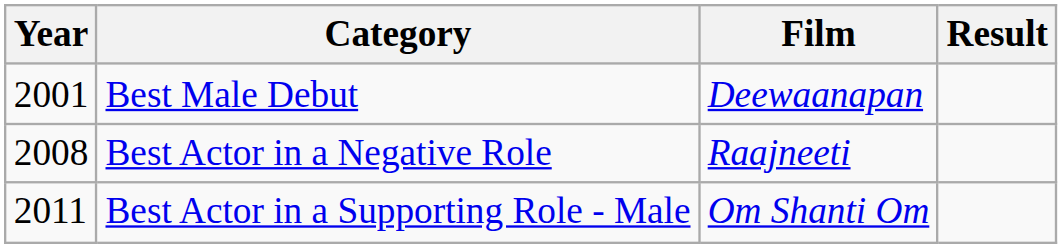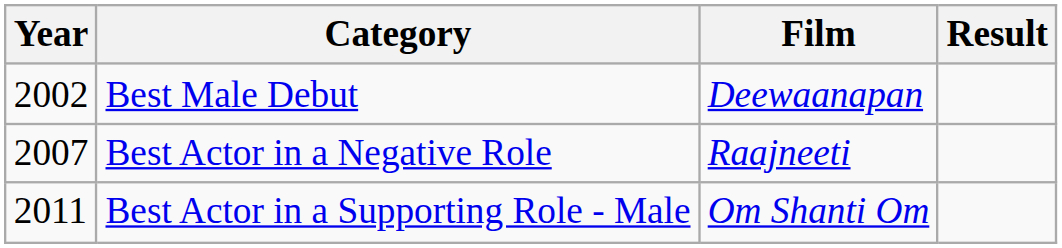Best Male Debut | Year: 2001 -> 2002
Best Actor in a Negative Role | Year: 2008 -> 2007
